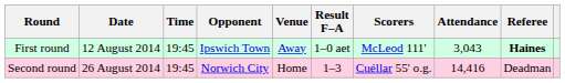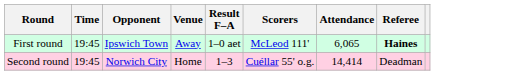- column: Date | 12 August 2014 | 26 August 2014
First round | Attendance: 3,043 -> 6,065
Second round | Attendance: 14,416 -> 14,414
